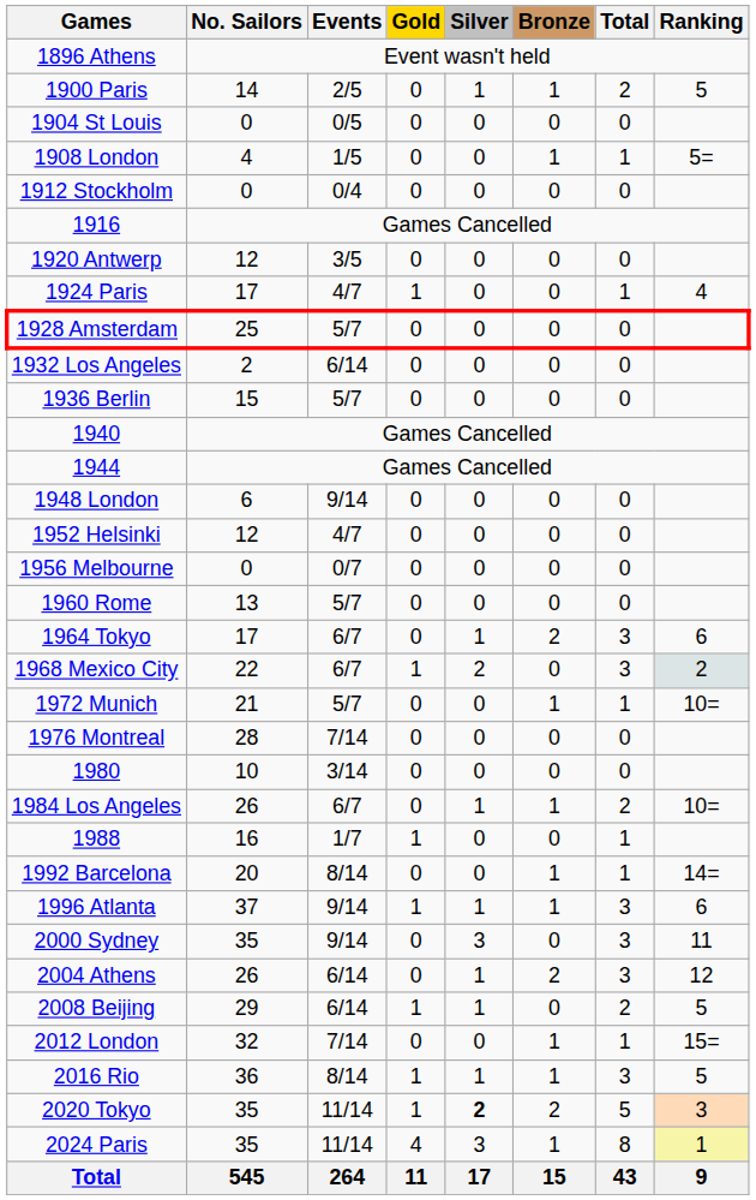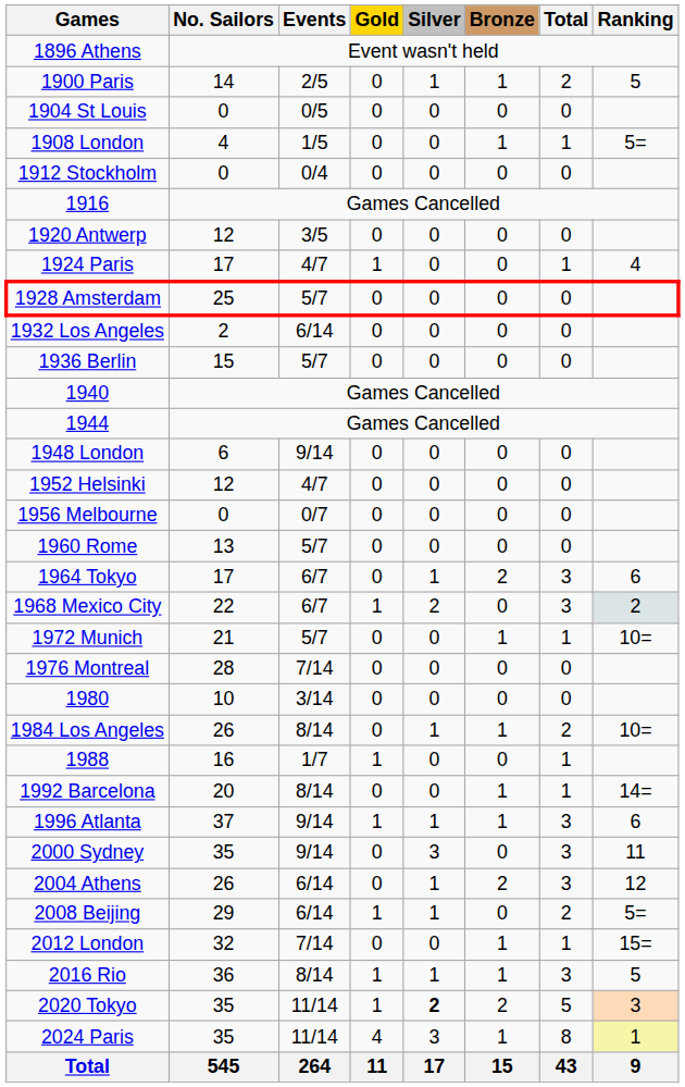1984 Los Angeles | Events: 6/7 -> 8/14
2008 Beijing | Ranking: 5 -> 5=
